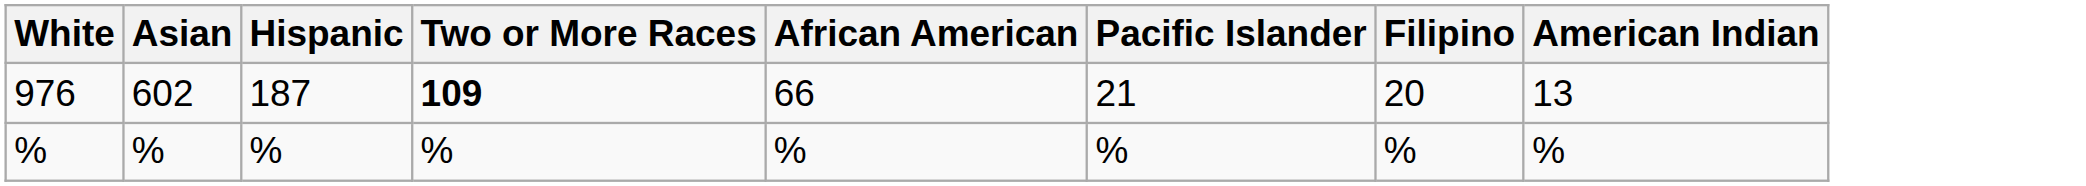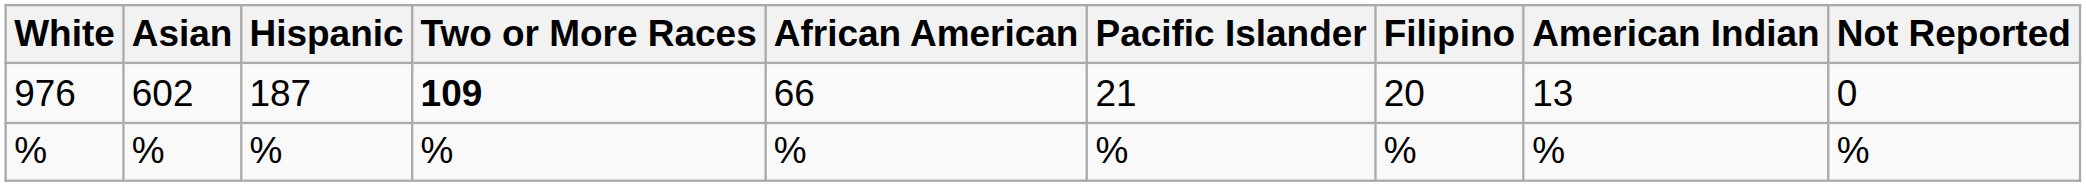+ column: Not Reported | 0 | %
